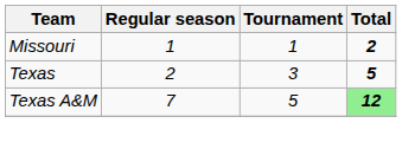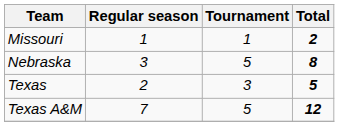+ row: Nebraska | 3 | 5 | 8
Texas A&M | Total: lightgreen background -> no background
